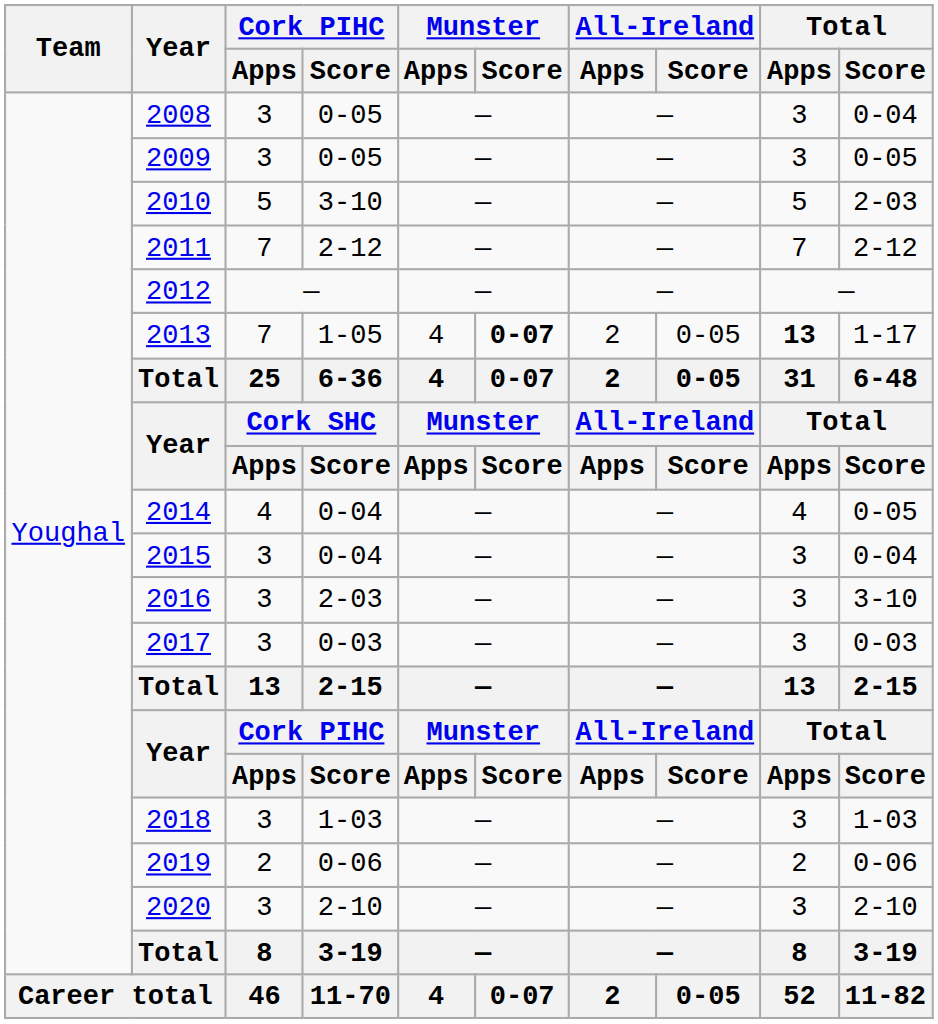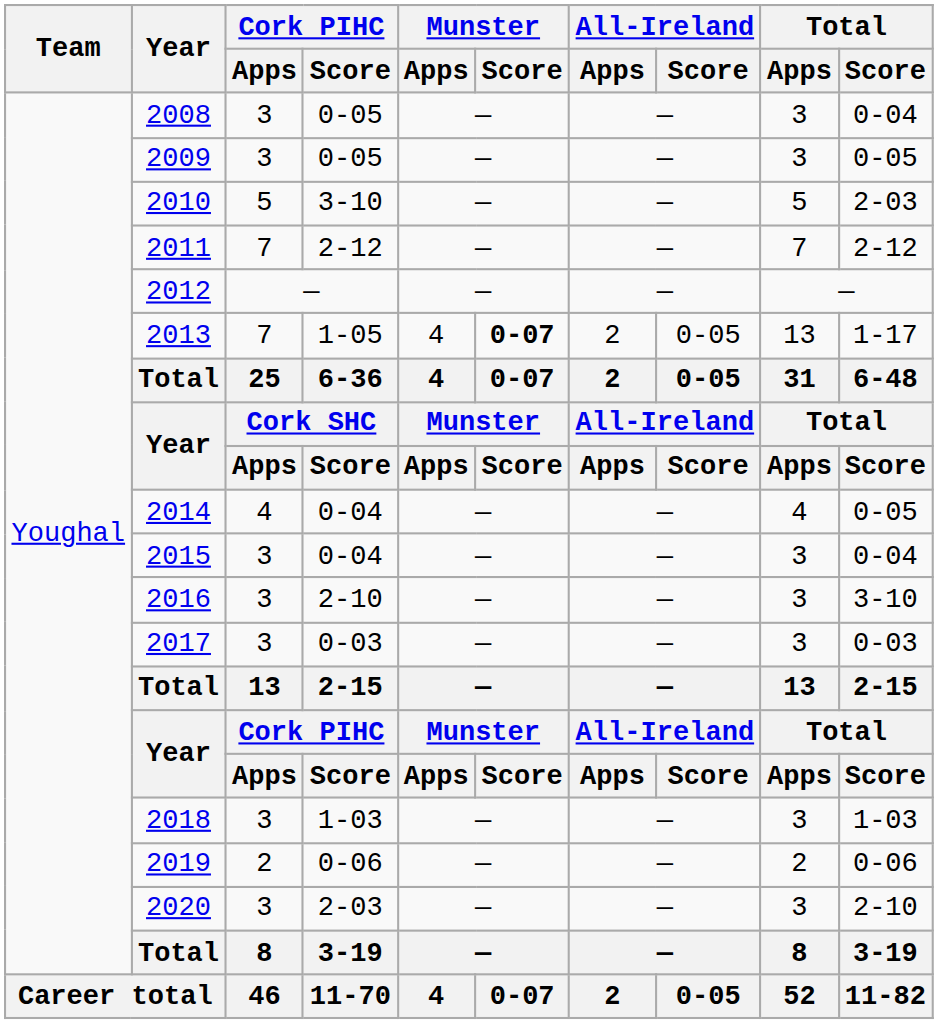2013 | Total / Apps: bold -> normal
2016 | Cork PIHC / Score: 2-03 -> 2-10
2020 | Cork PIHC / Score: 2-10 -> 2-03
